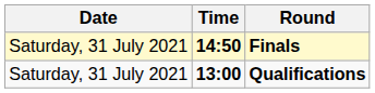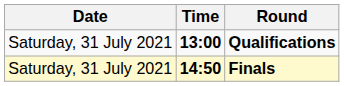rows swapped: Qualifications <-> Finals
